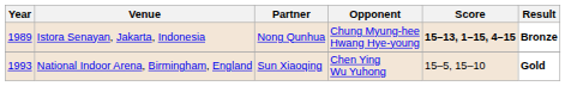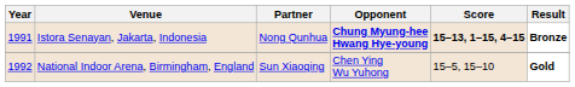Istora Senayan, Jakarta, Indonesia | Year: 1989 -> 1991
Istora Senayan, Jakarta, Indonesia | Opponent: normal -> bold
National Indoor Arena, Birmingham, England | Year: 1993 -> 1992
